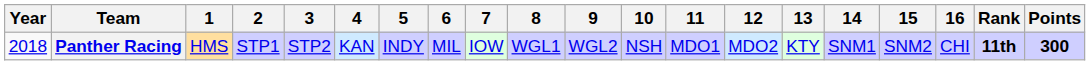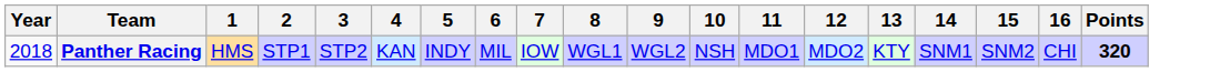- column: Rank | 11th
Panther Racing | Points: 300 -> 320
